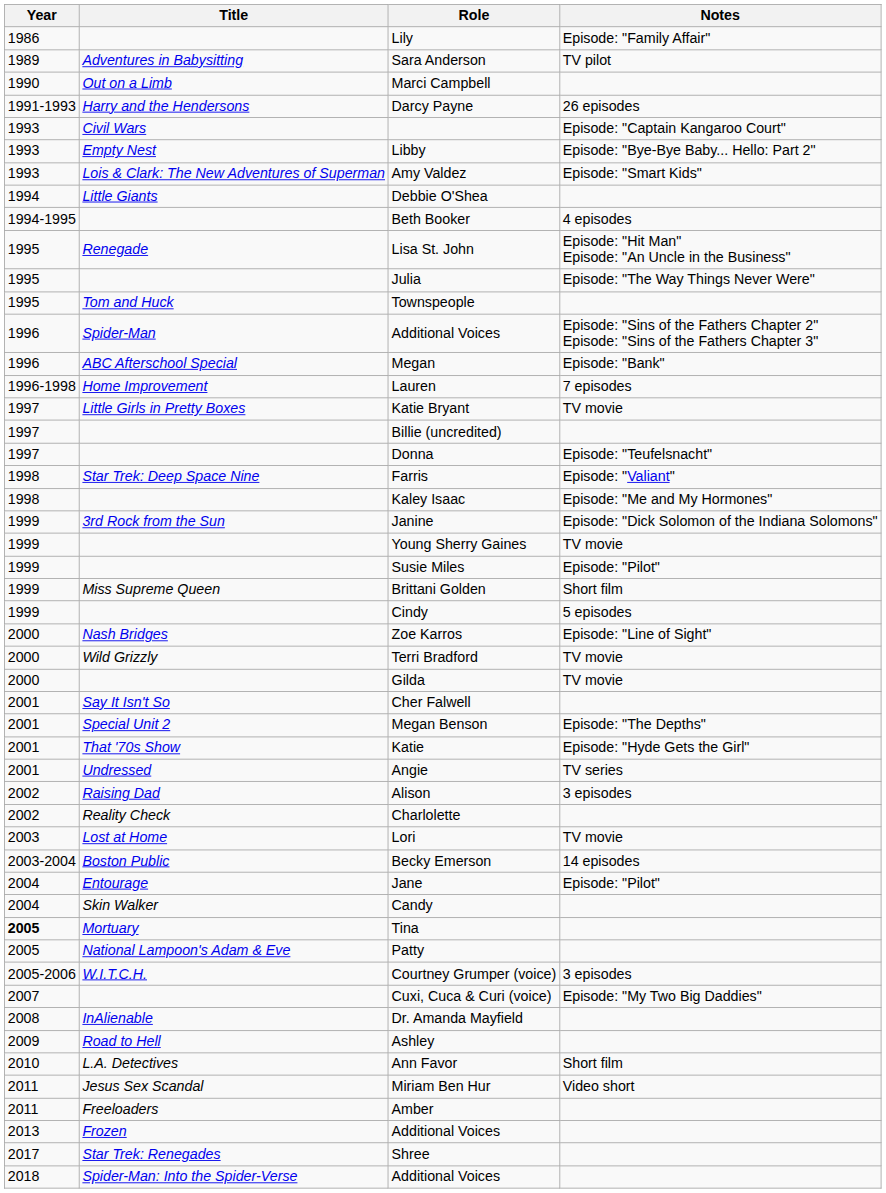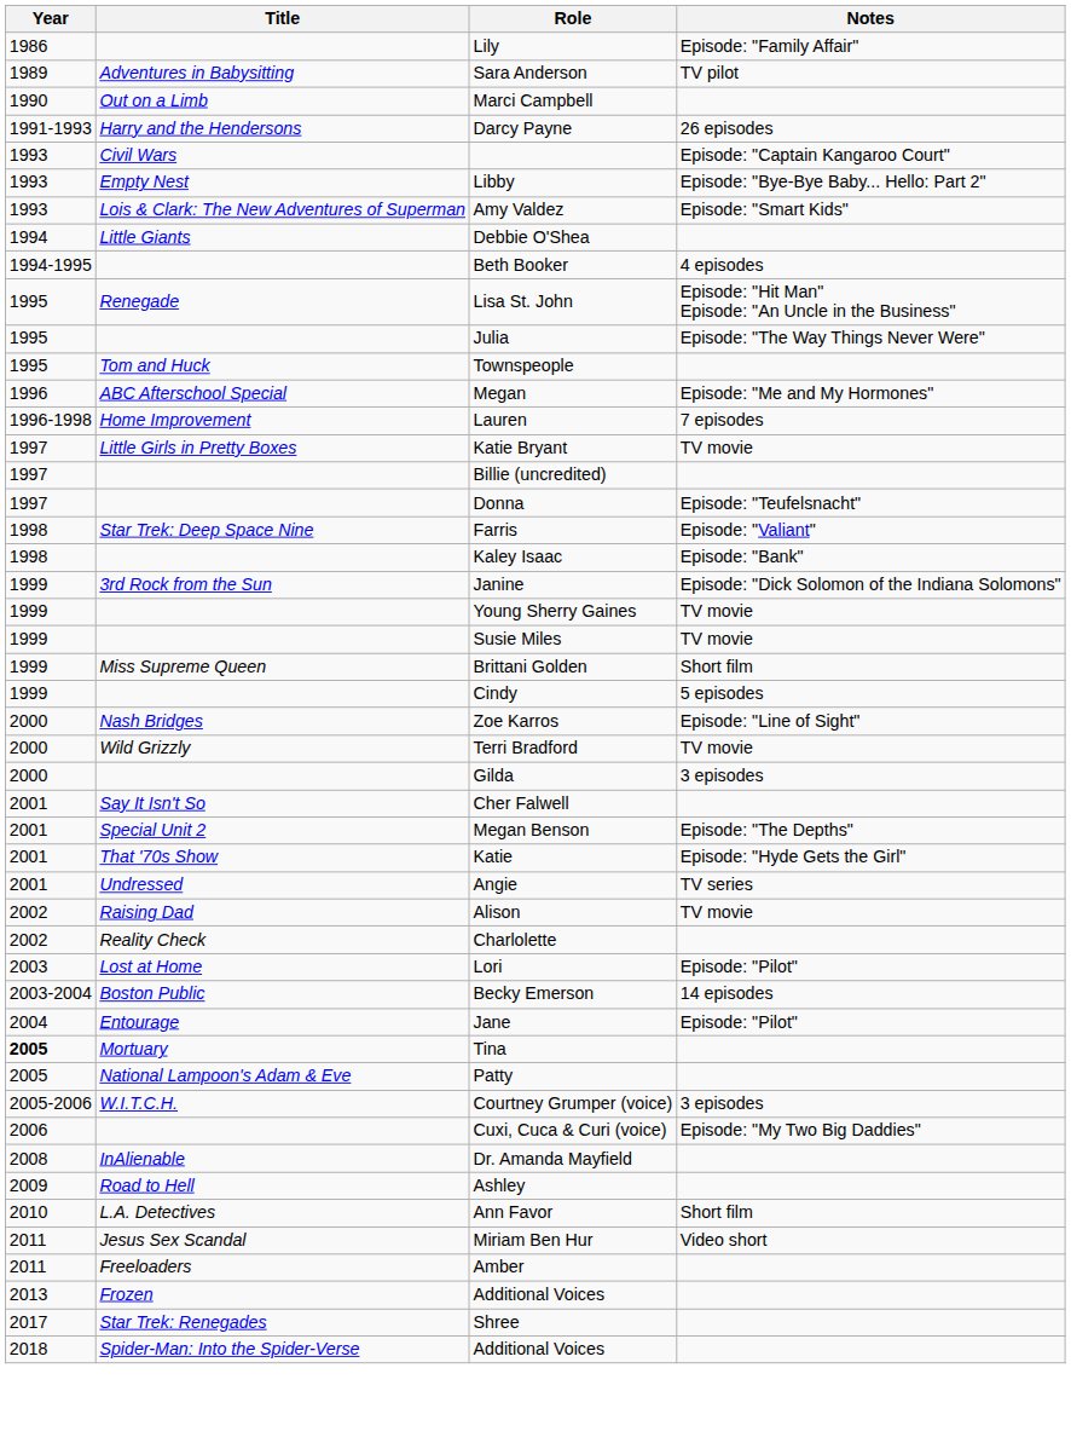- row: 1996 | Spider-Man | Additional Voices | Episode: "Sins of the Fathers Chapter 2" Episode: "Sins of the Fathers Chapter 3"
Megan | Notes: Episode: "Bank" -> Episode: "Me and My Hormones"
Kaley Isaac | Notes: Episode: "Me and My Hormones" -> Episode: "Bank"
Susie Miles | Notes: Episode: "Pilot" -> TV movie
Gilda | Notes: TV movie -> 3 episodes
Alison | Notes: 3 episodes -> TV movie
Lori | Notes: TV movie -> Episode: "Pilot"
- row: 2004 | Skin Walker | Candy
Cuxi, Cuca & Curi (voice) | Year: 2007 -> 2006
